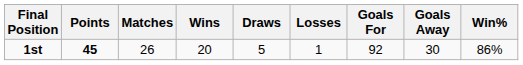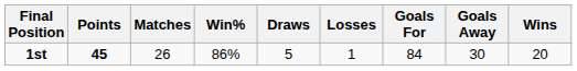columns swapped: Wins <-> Win%
1st | Goals For: 92 -> 84
